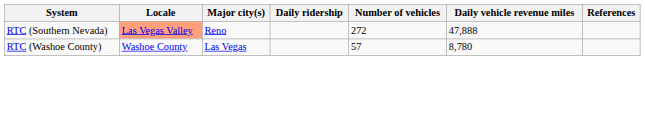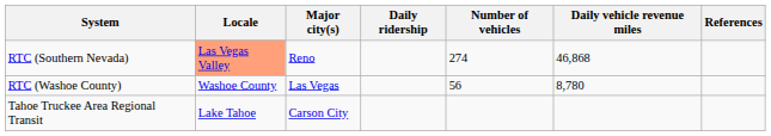RTC (Southern Nevada) | Number of vehicles: 272 -> 274
RTC (Southern Nevada) | Daily vehicle revenue miles: 47,888 -> 46,868
RTC (Washoe County) | Number of vehicles: 57 -> 56
+ row: Tahoe Truckee Area Regional Transit | Lake Tahoe | Carson City
